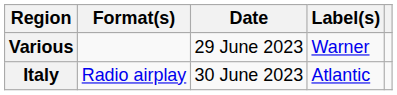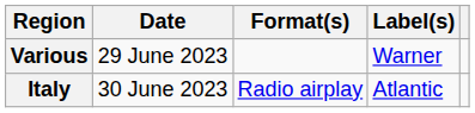columns swapped: Date <-> Format(s)
